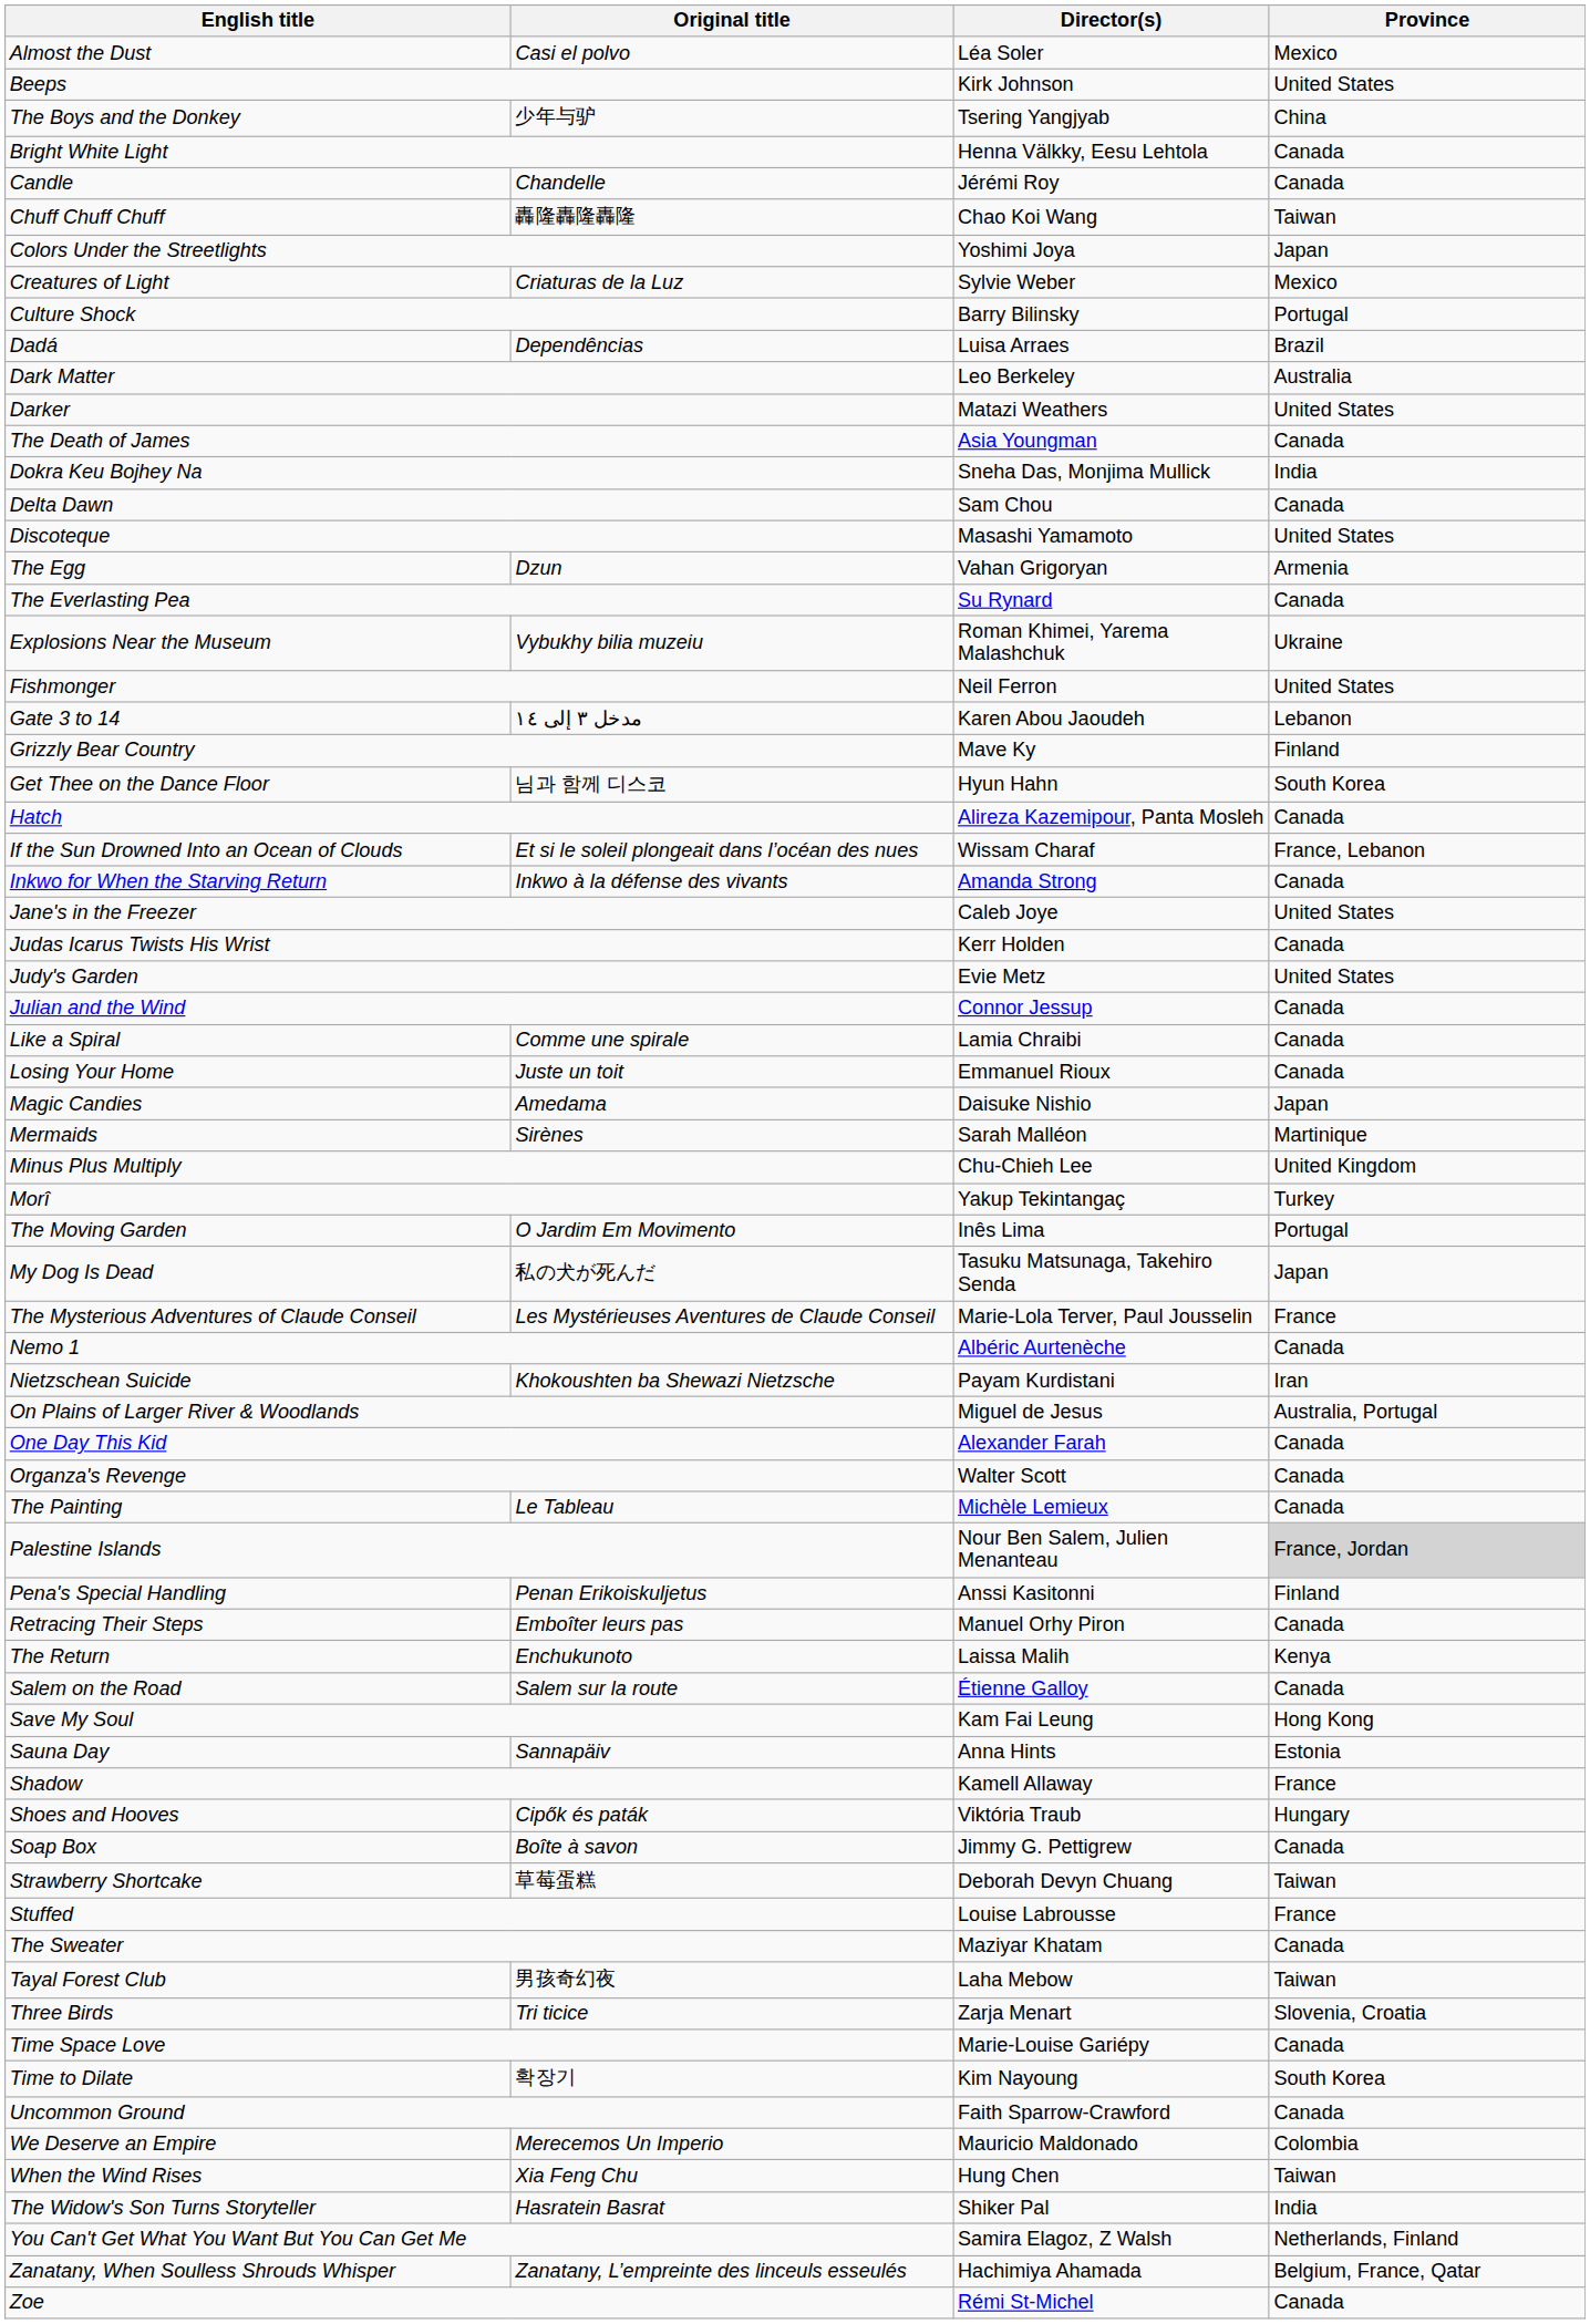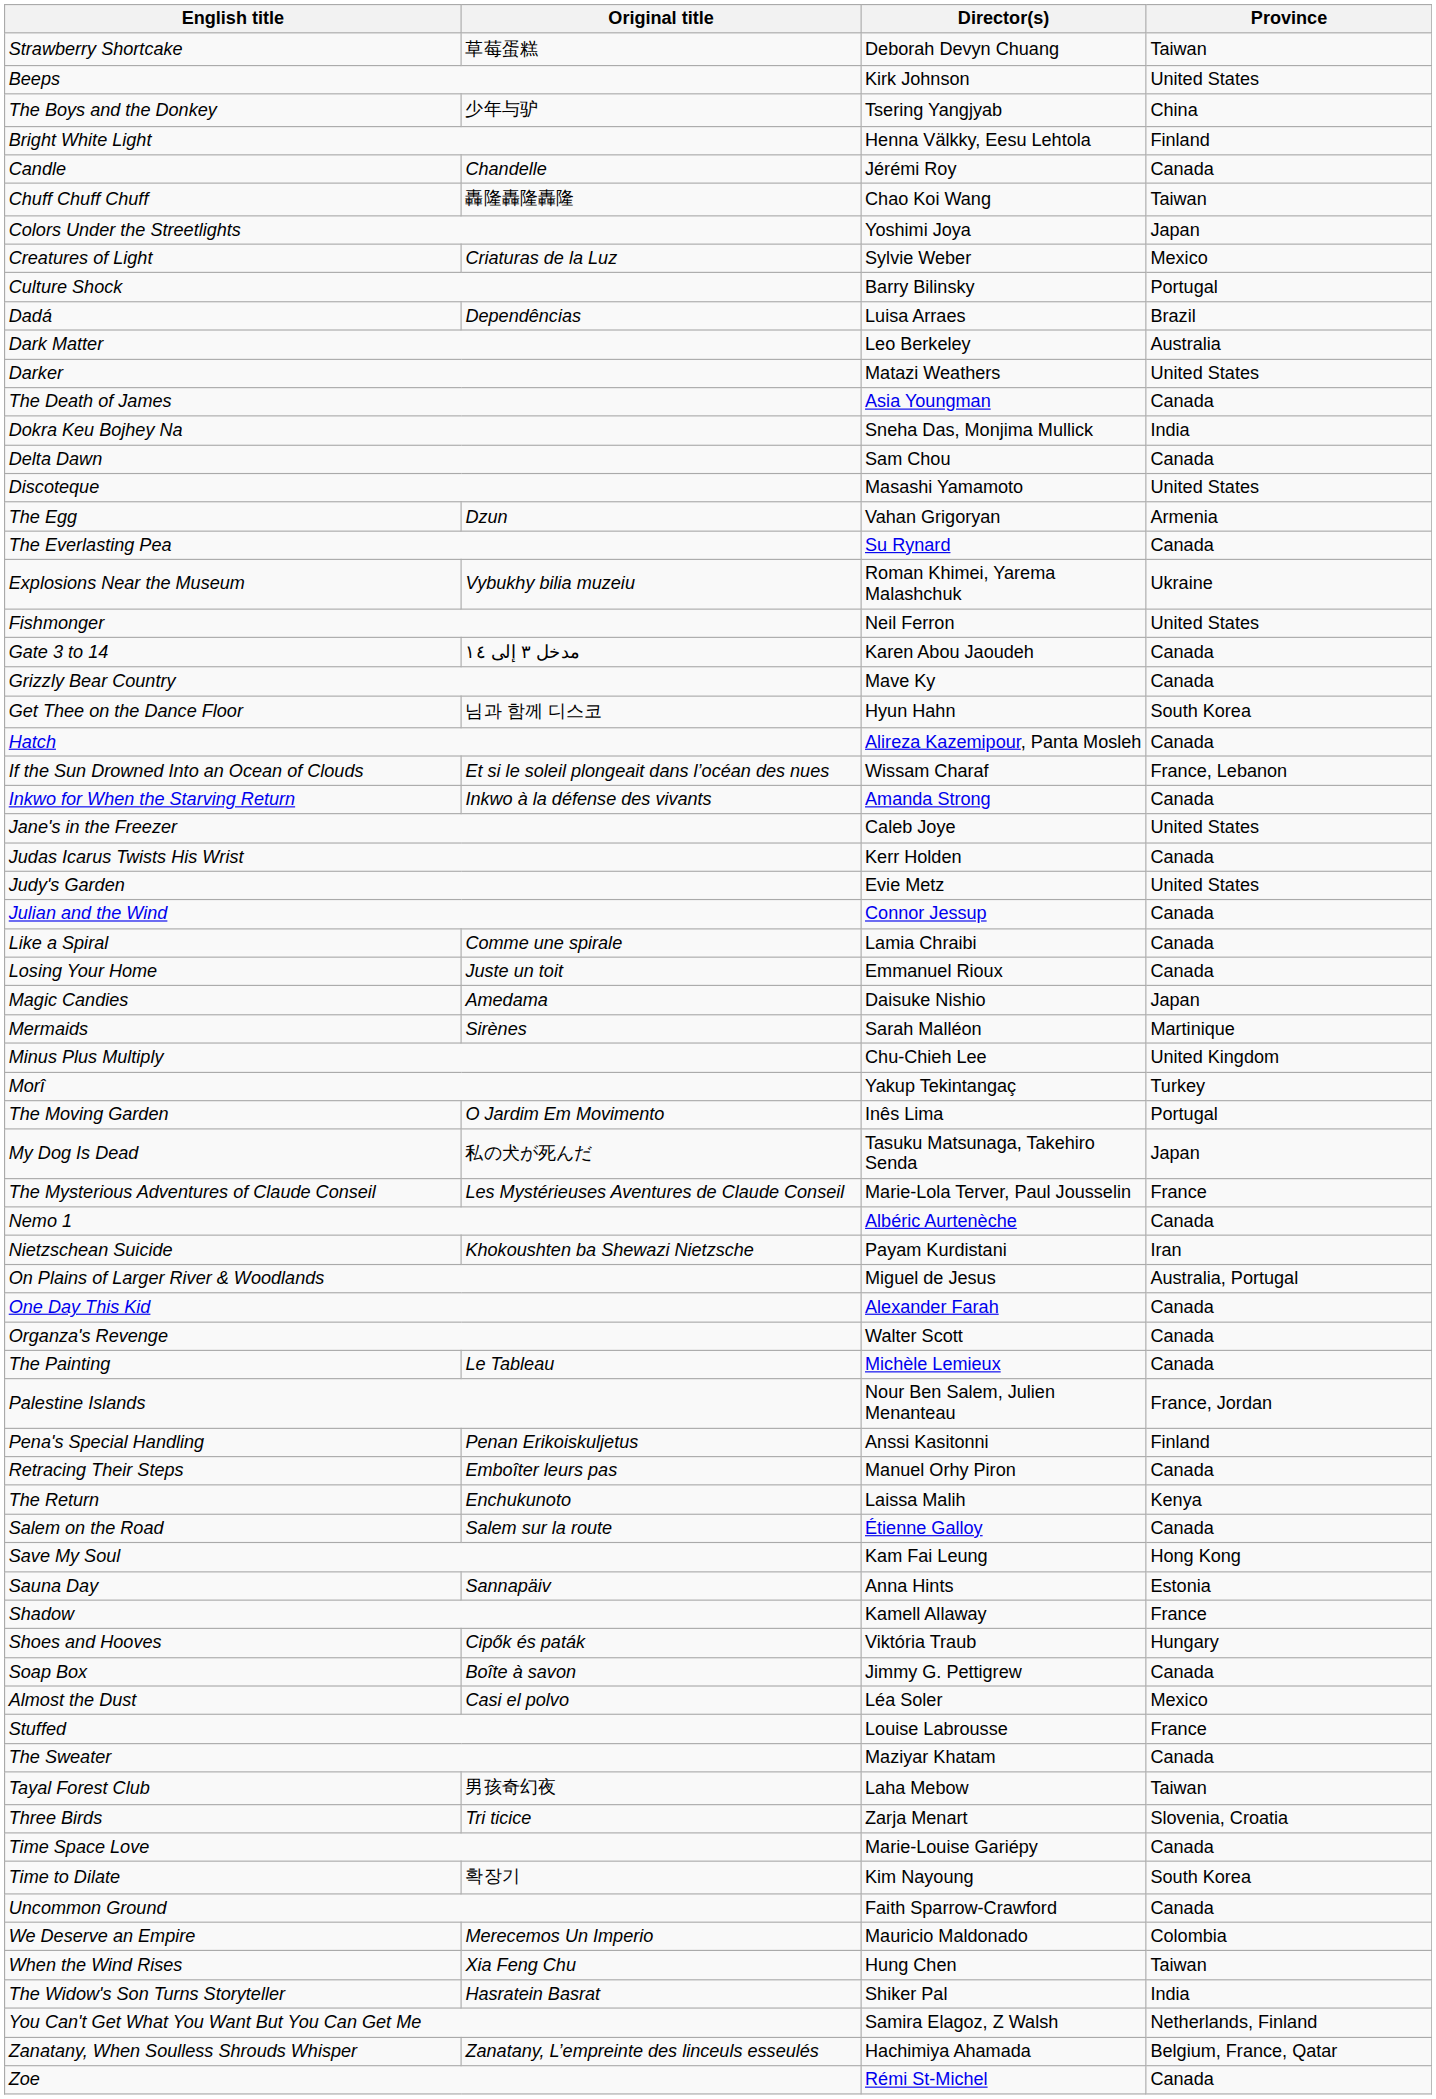rows swapped: Almost the Dust <-> Strawberry Shortcake
Bright White Light | Province: Canada -> Finland
Gate 3 to 14 | Province: Lebanon -> Canada
Grizzly Bear Country | Province: Finland -> Canada
Palestine Islands | Province: lightgrey background -> no background
